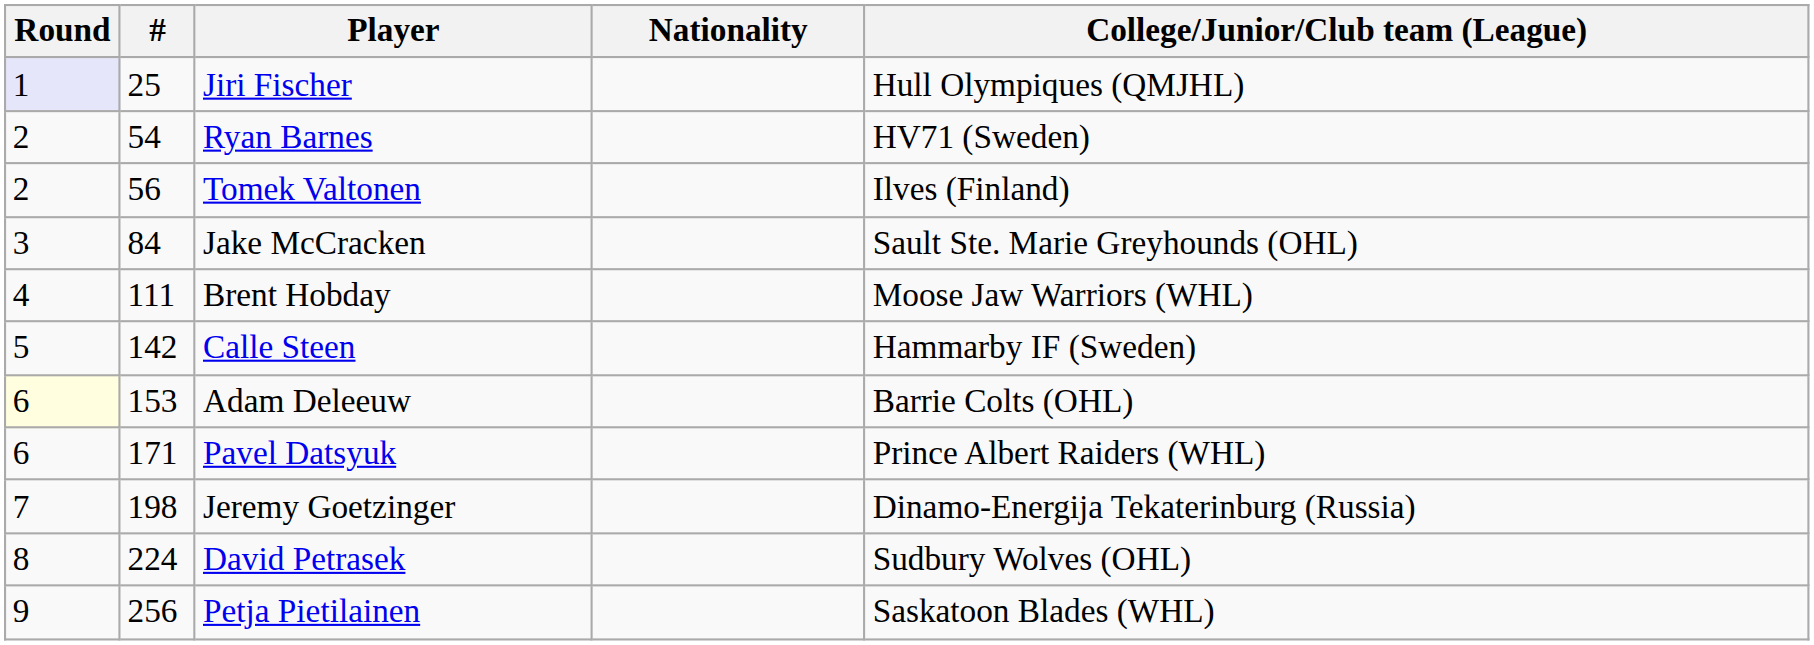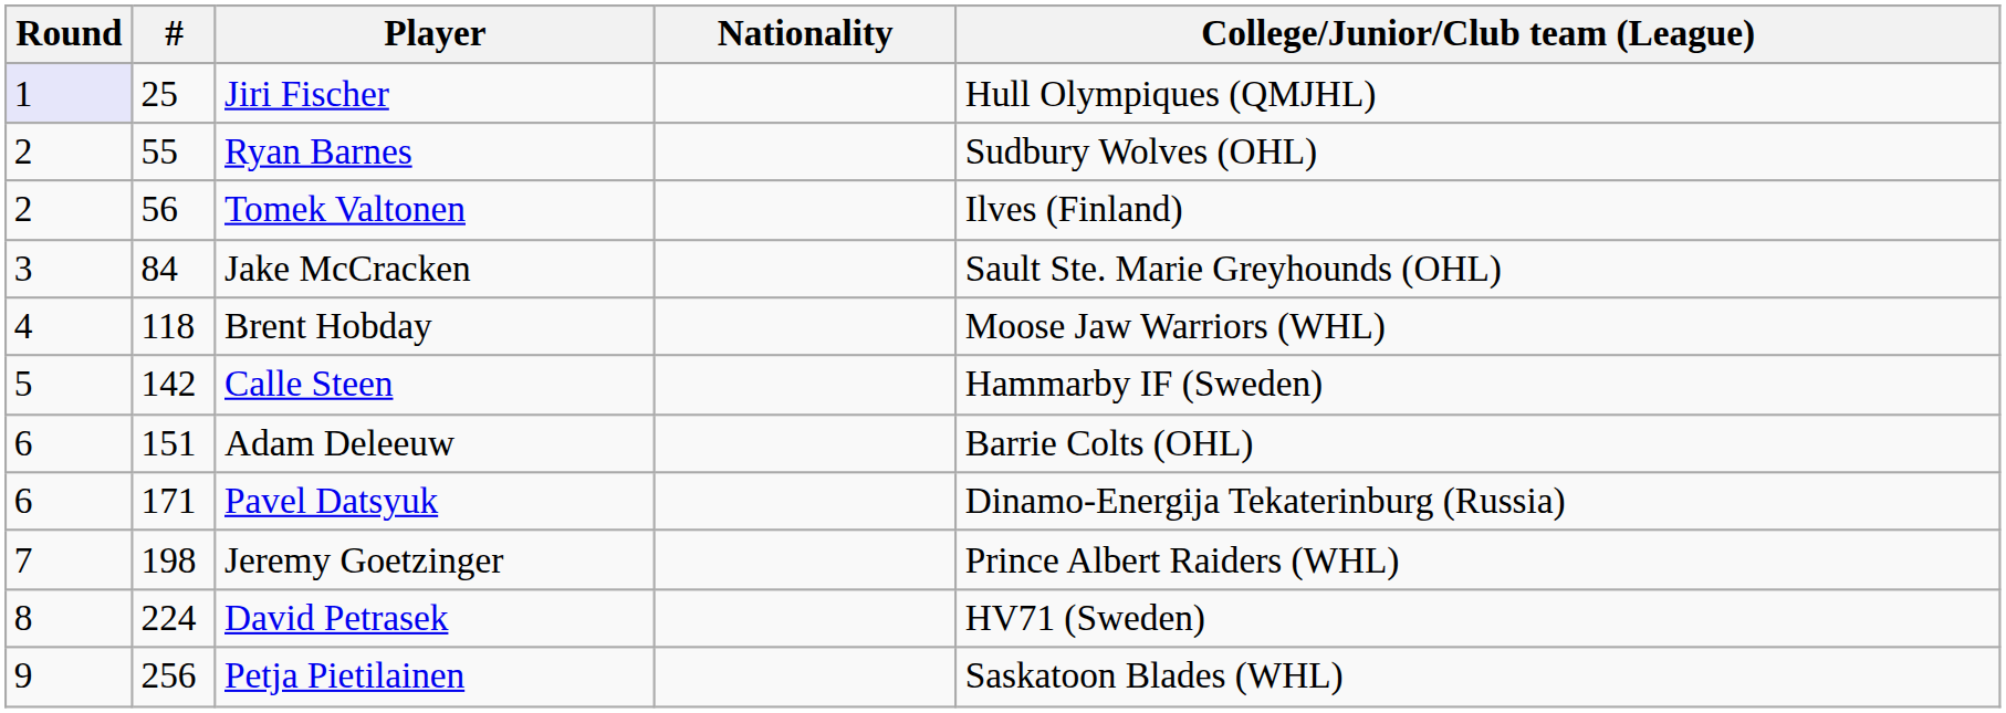Ryan Barnes | #: 54 -> 55
Ryan Barnes | College/Junior/Club team (League): HV71 (Sweden) -> Sudbury Wolves (OHL)
Brent Hobday | #: 111 -> 118
Adam Deleeuw | Round: lightyellow background -> no background
Adam Deleeuw | #: 153 -> 151
Pavel Datsyuk | College/Junior/Club team (League): Prince Albert Raiders (WHL) -> Dinamo-Energija Tekaterinburg (Russia)
Jeremy Goetzinger | College/Junior/Club team (League): Dinamo-Energija Tekaterinburg (Russia) -> Prince Albert Raiders (WHL)
David Petrasek | College/Junior/Club team (League): Sudbury Wolves (OHL) -> HV71 (Sweden)
